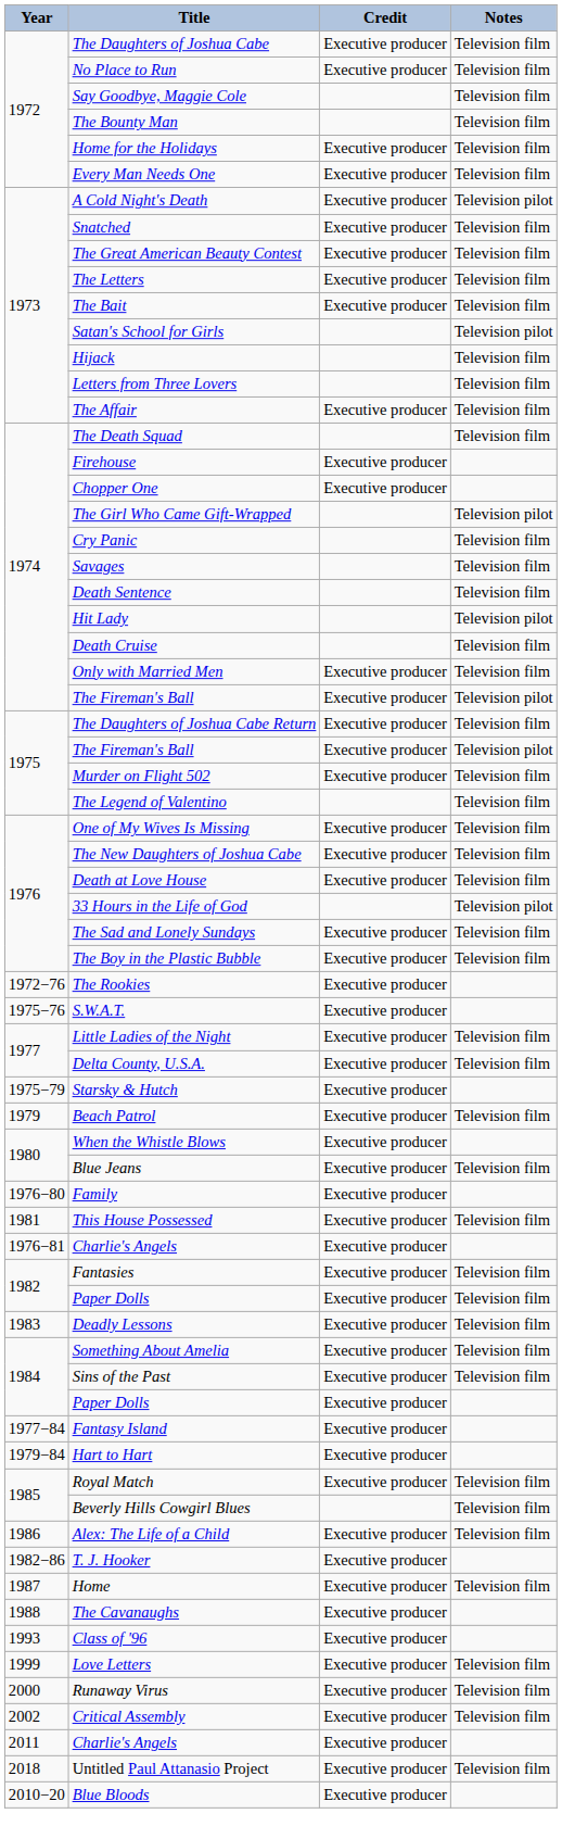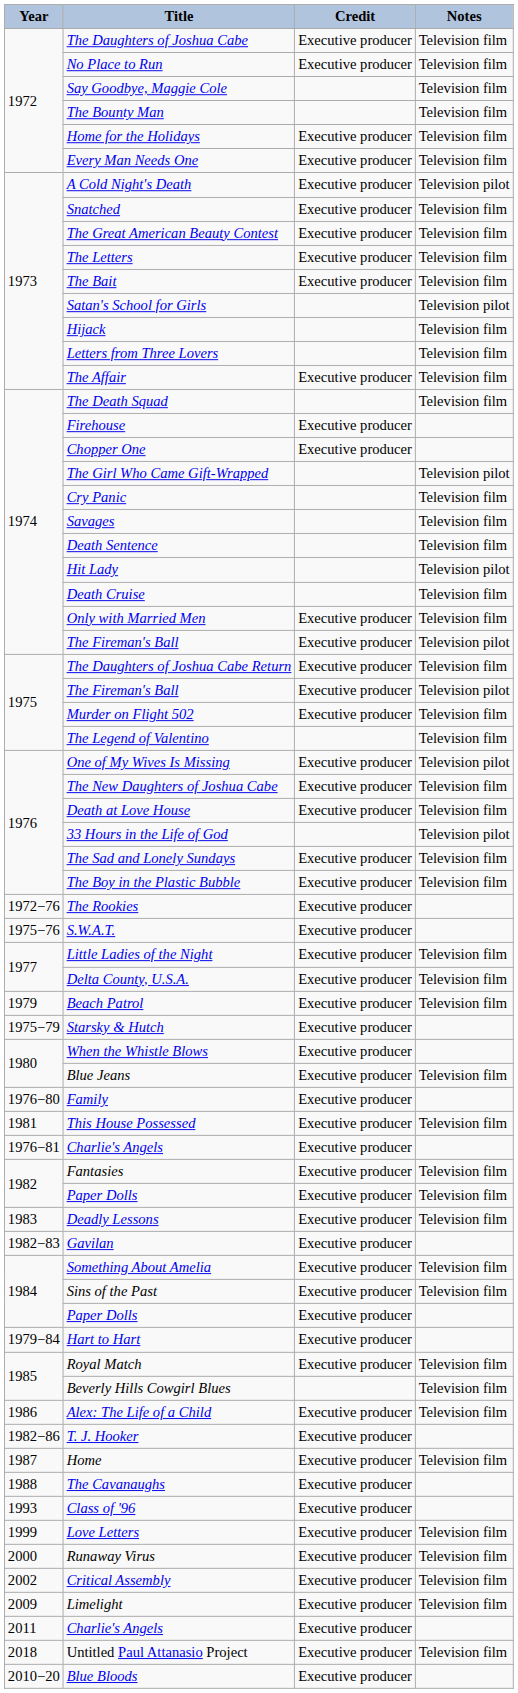One of My Wives Is Missing | Notes: Television film -> Television pilot
rows swapped: Beach Patrol <-> Starsky & Hutch
+ row: 1982−83 | Gavilan | Executive producer
- row: 1977−84 | Fantasy Island | Executive producer
+ row: 2009 | Limelight | Executive producer | Television film
